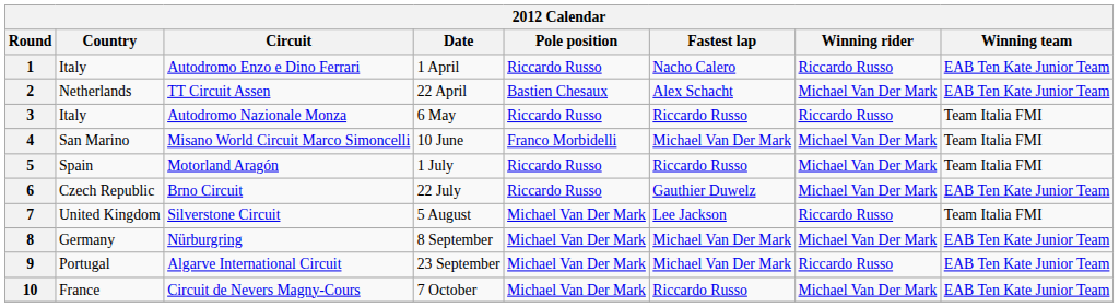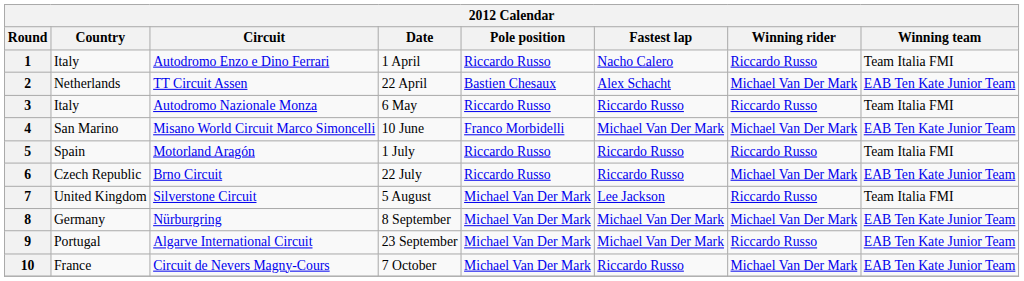1 | Winning team: EAB Ten Kate Junior Team -> Team Italia FMI
4 | Winning team: Team Italia FMI -> EAB Ten Kate Junior Team
5 | Winning rider: Michael Van Der Mark -> Riccardo Russo
6 | Fastest lap: Gauthier Duwelz -> Riccardo Russo
